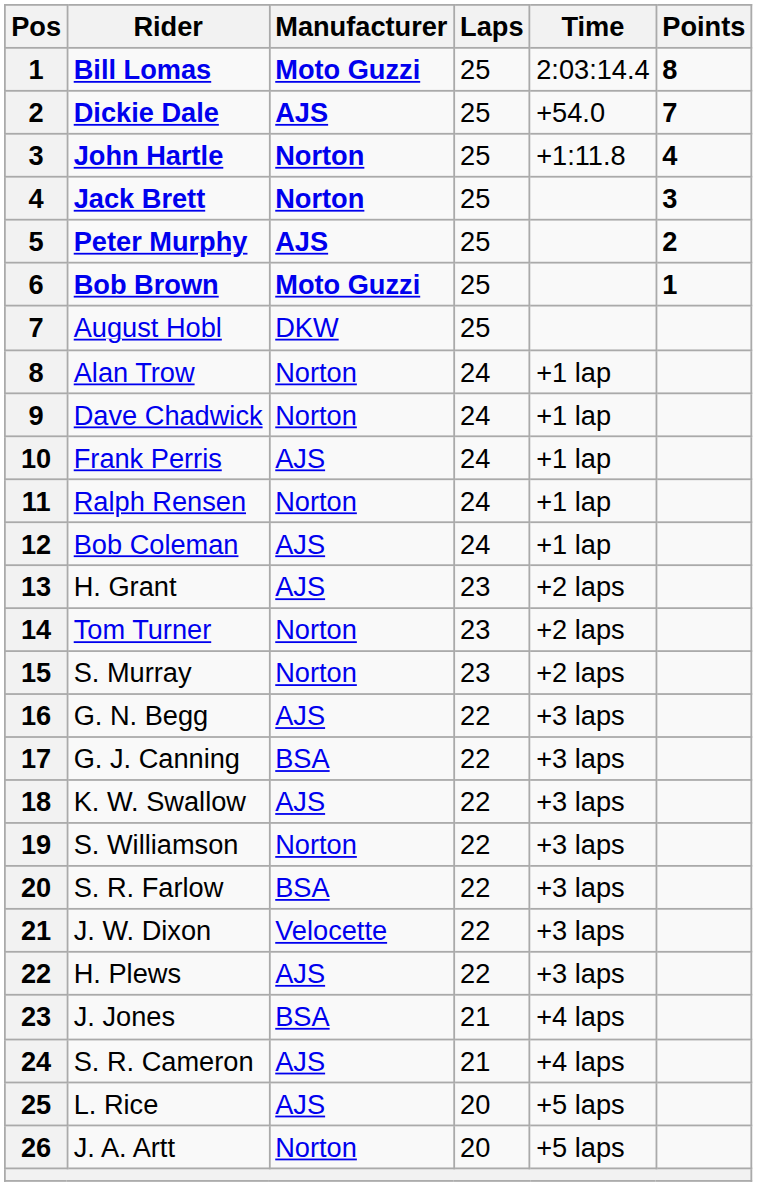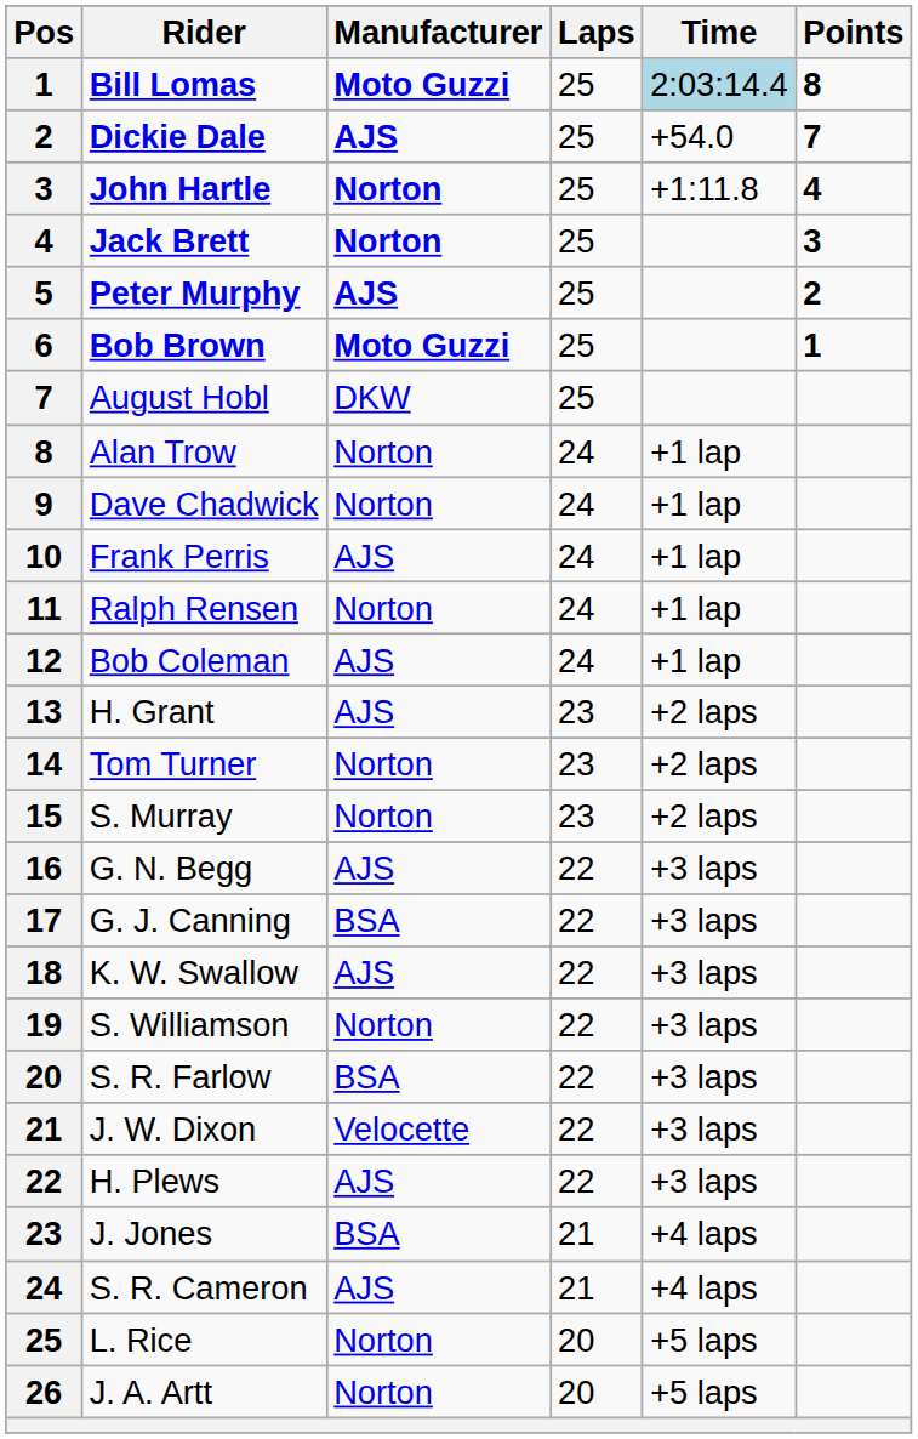Bill Lomas | Time: no background -> lightblue background
L. Rice | Manufacturer: AJS -> Norton
